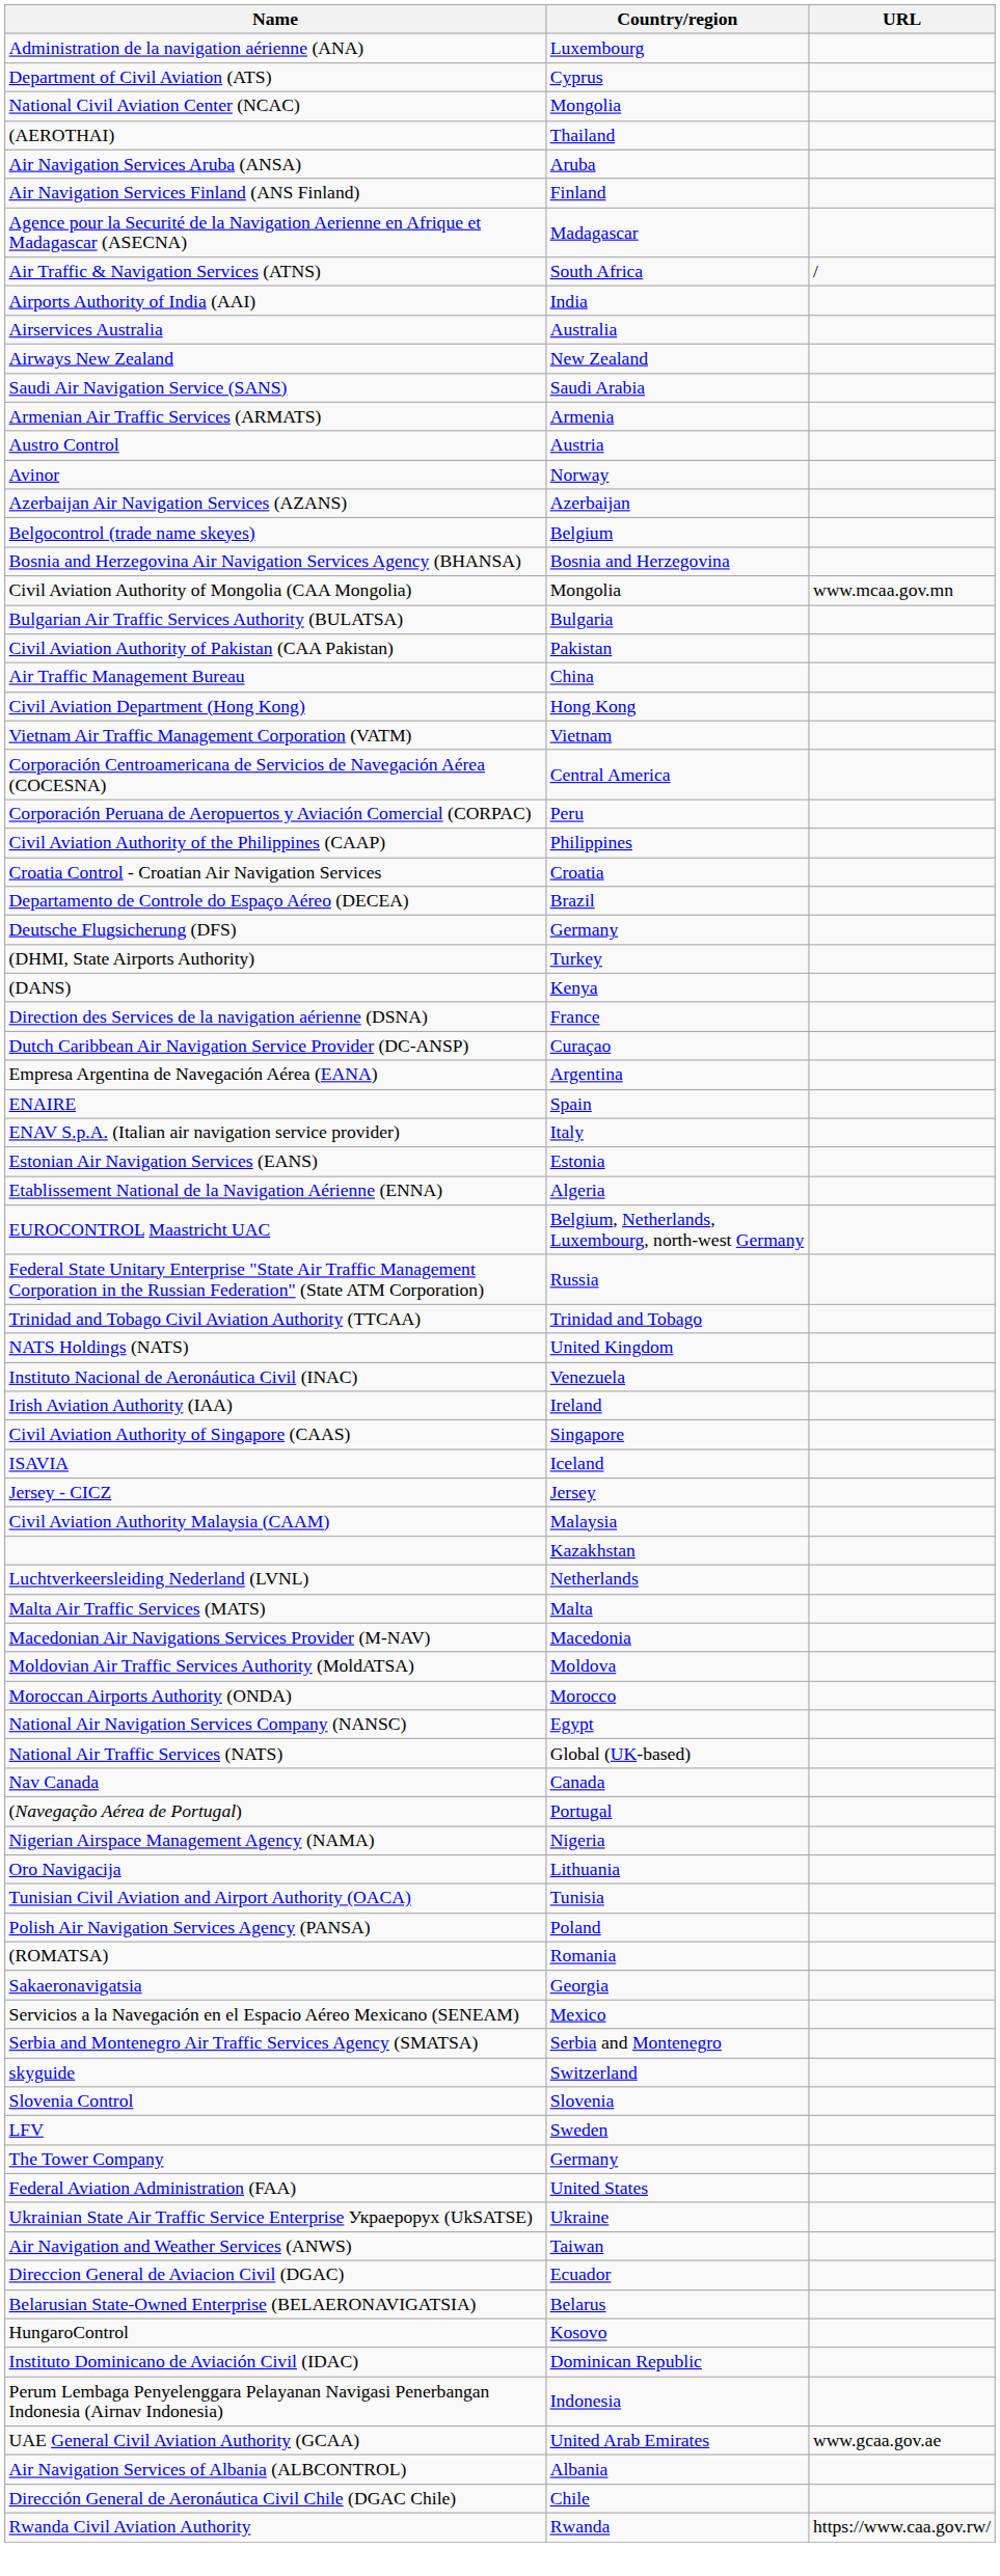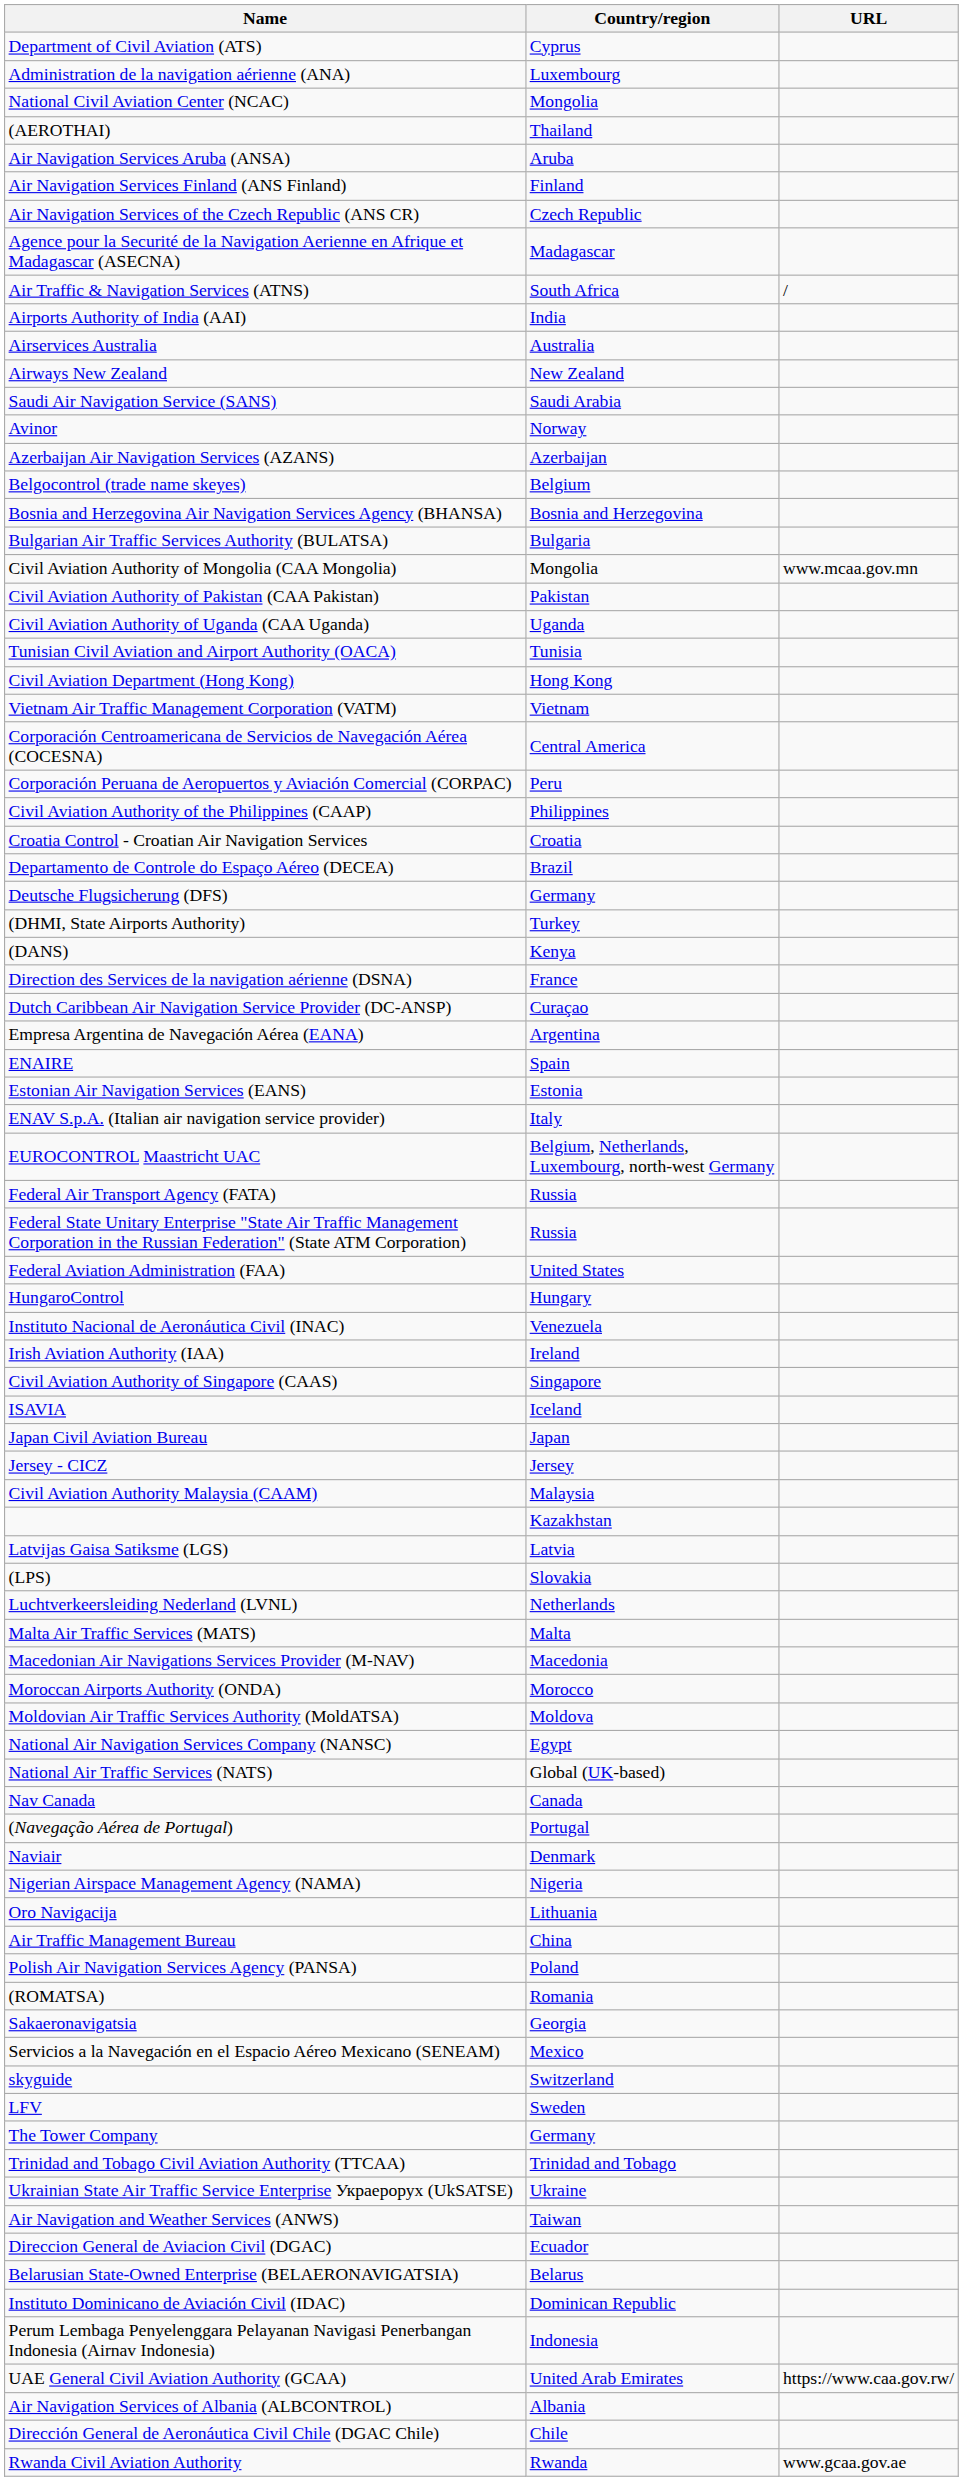rows swapped: Administration de la navigation aérienne (ANA) <-> Department of Civil Aviation (ATS)
+ row: Air Navigation Services of the Czech Republic (ANS CR) | Czech Republic
- row: Armenian Air Traffic Services (ARMATS) | Armenia
- row: Austro Control | Austria
rows swapped: Bulgarian Air Traffic Services Authority (BULATSA) <-> Civil Aviation Authority of Mongolia (CAA Mongolia)
+ row: Civil Aviation Authority of Uganda (CAA Uganda) | Uganda
rows swapped: Air Traffic Management Bureau <-> Tunisian Civil Aviation and Airport Authority (OACA)
rows swapped: ENAV S.p.A. (Italian air navigation service provider) <-> Estonian Air Navigation Services (EANS)
- row: Etablissement National de la Navigation Aérienne (ENNA) | Algeria
+ row: Federal Air Transport Agency (FATA) | Russia
rows swapped: Federal Aviation Administration (FAA) <-> Trinidad and Tobago Civil Aviation Authority (TTCAA)
- row: NATS Holdings (NATS) | United Kingdom
+ row: HungaroControl | Hungary
+ row: Japan Civil Aviation Bureau | Japan
+ row: Latvijas Gaisa Satiksme (LGS) | Latvia
+ row: (LPS) | Slovakia
rows swapped: Moldovian Air Traffic Services Authority (MoldATSA) <-> Moroccan Airports Authority (ONDA)
+ row: Naviair | Denmark
- row: Serbia and Montenegro Air Traffic Services Agency (SMATSA) | Serbia and Montenegro
- row: Slovenia Control | Slovenia
- row: HungaroControl | Kosovo
UAE General Civil Aviation Authority (GCAA) | URL: www.gcaa.gov.ae -> https://www.caa.gov.rw/
Rwanda Civil Aviation Authority | URL: https://www.caa.gov.rw/ -> www.gcaa.gov.ae
